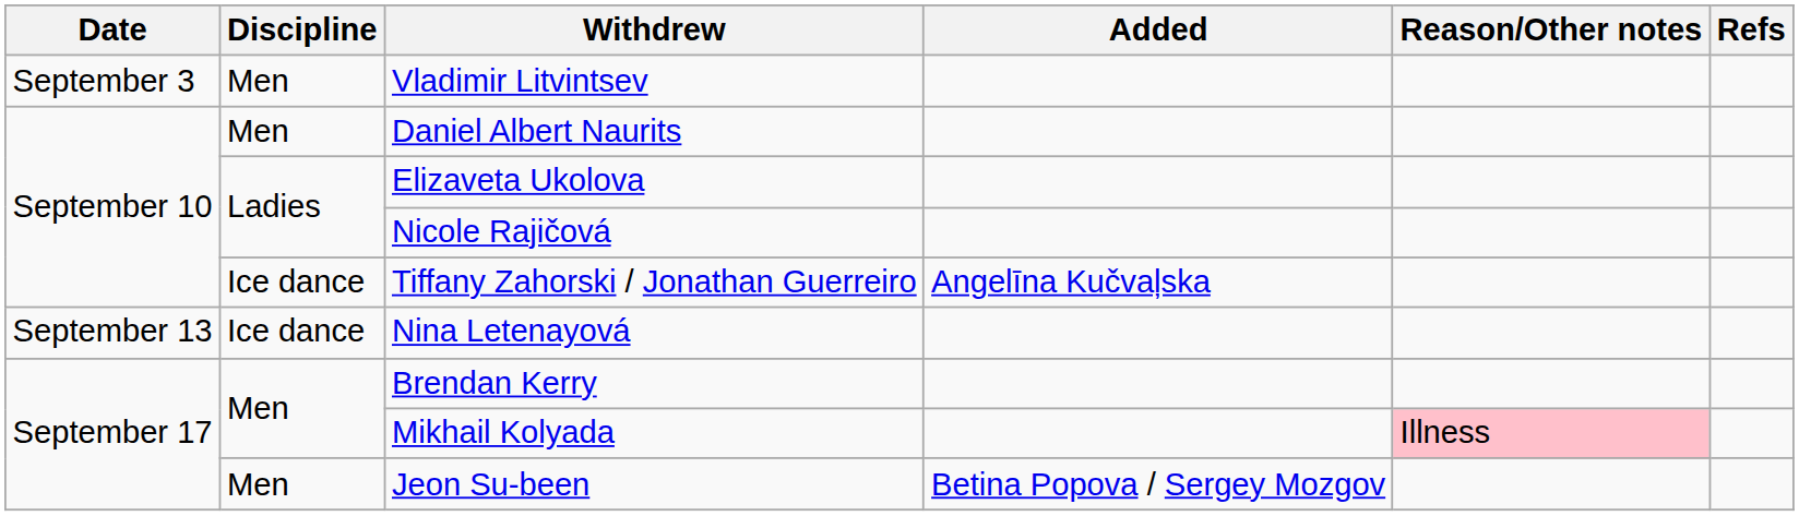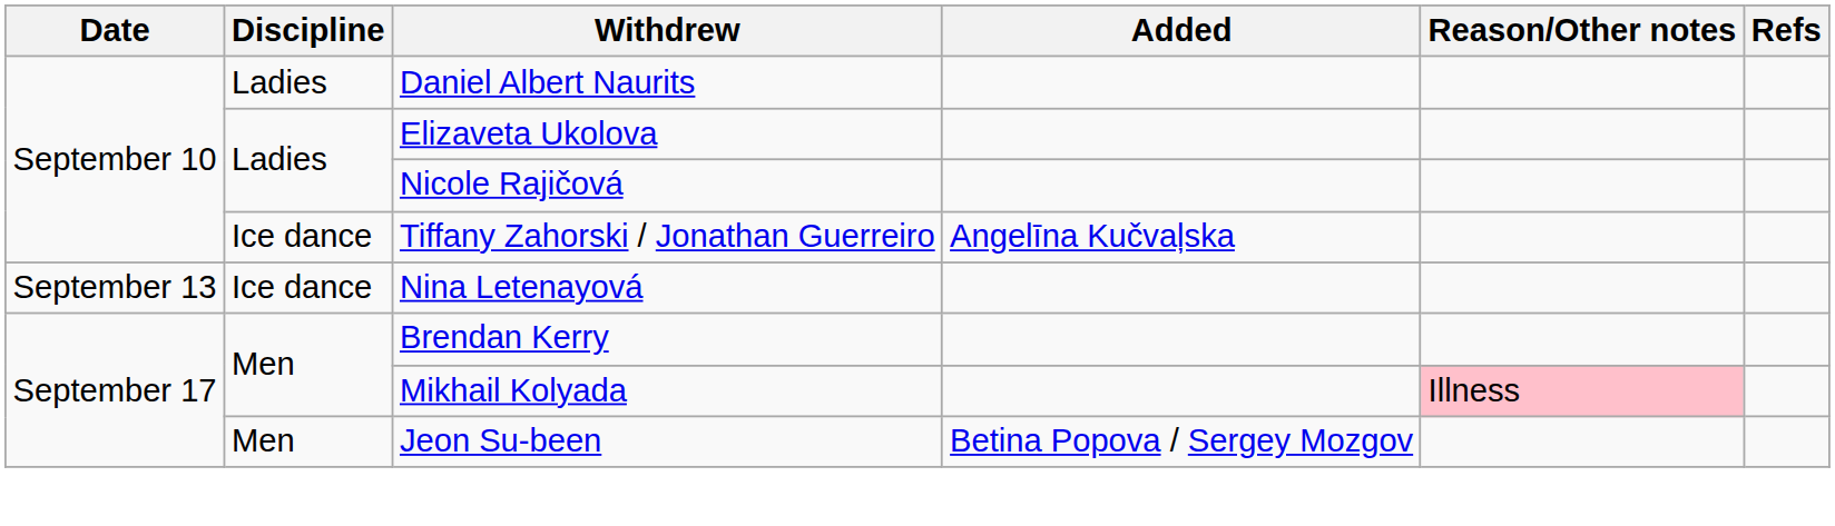- row: September 3 | Men | Vladimir Litvintsev
Daniel Albert Naurits | Discipline: Men -> Ladies
